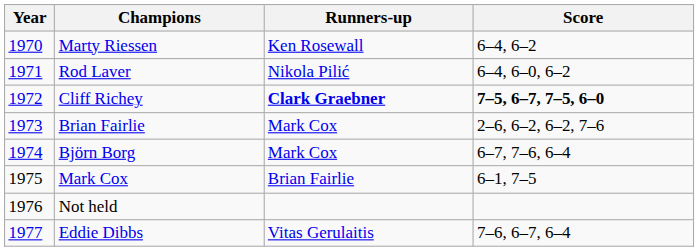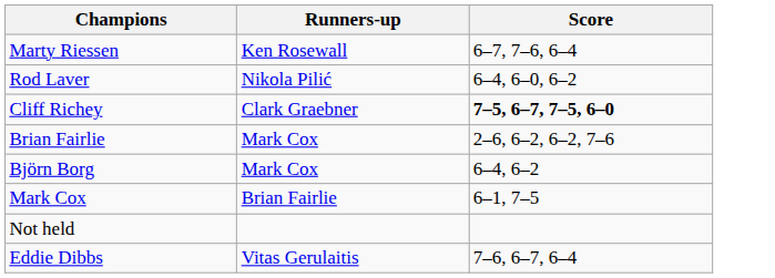- column: Year | 1970 | 1971 | 1972 | 1973 | 1974 | 1975 | 1976 | 1977
Marty Riessen | Score: 6–4, 6–2 -> 6–7, 7–6, 6–4
Cliff Richey | Runners-up: bold -> normal
Björn Borg | Score: 6–7, 7–6, 6–4 -> 6–4, 6–2
